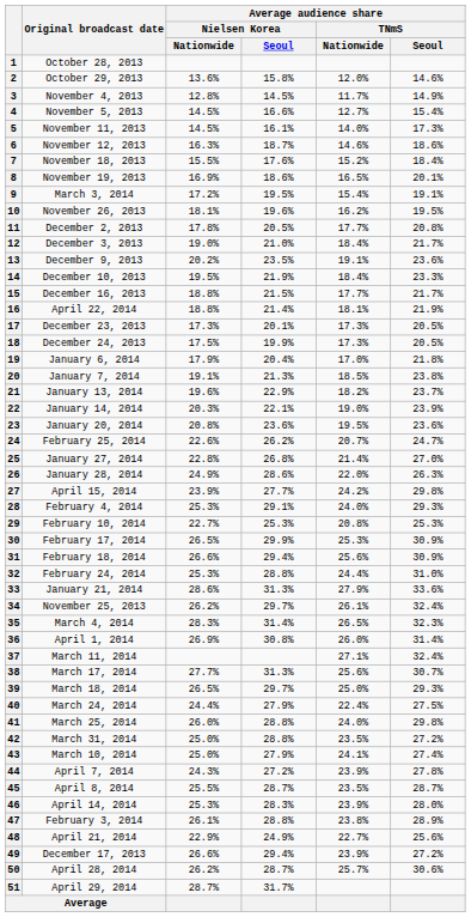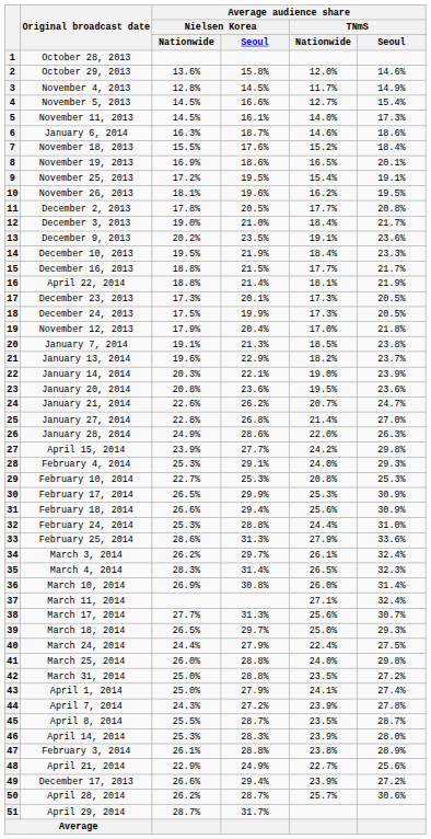6 | Original broadcast date: November 12, 2013 -> January 6, 2014
9 | Original broadcast date: March 3, 2014 -> November 25, 2013
19 | Original broadcast date: January 6, 2014 -> November 12, 2013
24 | Original broadcast date: February 25, 2014 -> January 21, 2014
33 | Original broadcast date: January 21, 2014 -> February 25, 2014
34 | Original broadcast date: November 25, 2013 -> March 3, 2014
36 | Original broadcast date: April 1, 2014 -> March 10, 2014
43 | Original broadcast date: March 10, 2014 -> April 1, 2014
